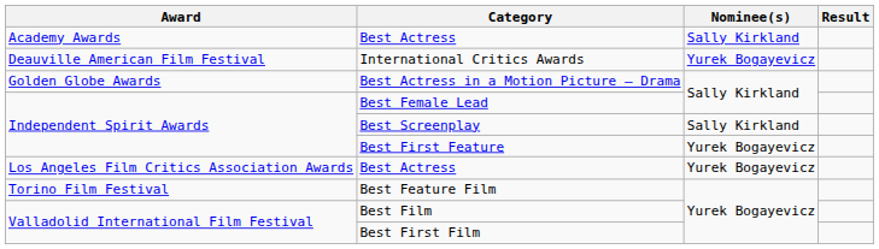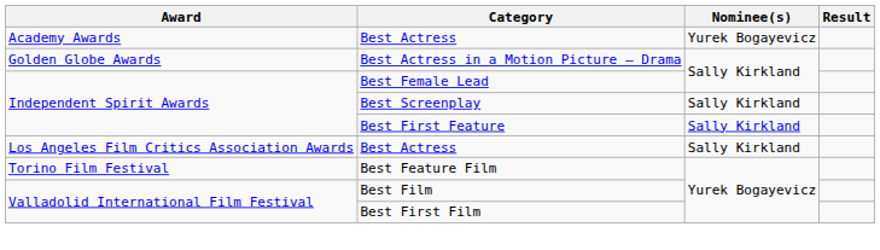Academy Awards / Best Actress | Nominee(s): Sally Kirkland -> Yurek Bogayevicz
- row: Deauville American Film Festival | International Critics Awards | Yurek Bogayevicz
Best First Feature | Nominee(s): Yurek Bogayevicz -> Sally Kirkland
Los Angeles Film Critics Association Awards / Best Actress | Nominee(s): Yurek Bogayevicz -> Sally Kirkland
